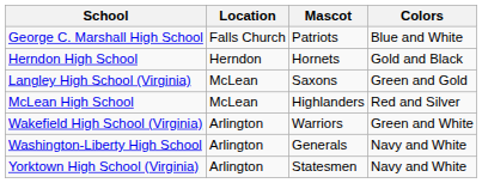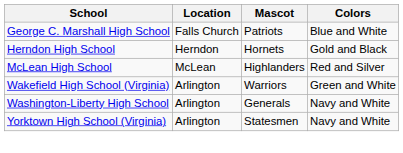- row: Langley High School (Virginia) | McLean | Saxons | Green and Gold
